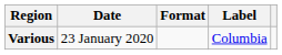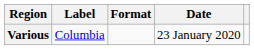columns swapped: Date <-> Label
